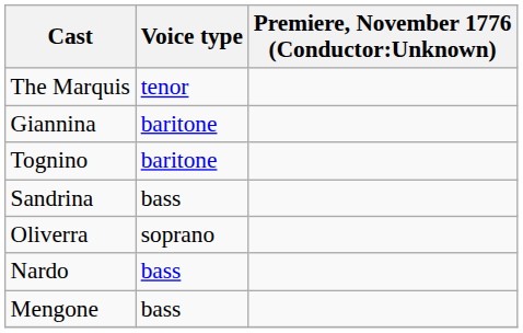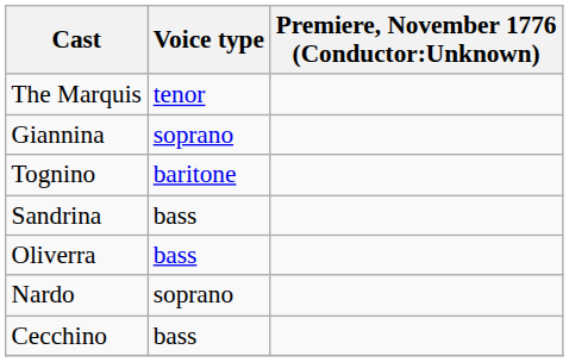Giannina | Voice type: baritone -> soprano
Oliverra | Voice type: soprano -> bass
Nardo | Voice type: bass -> soprano
- row: Mengone | bass
+ row: Cecchino | bass
